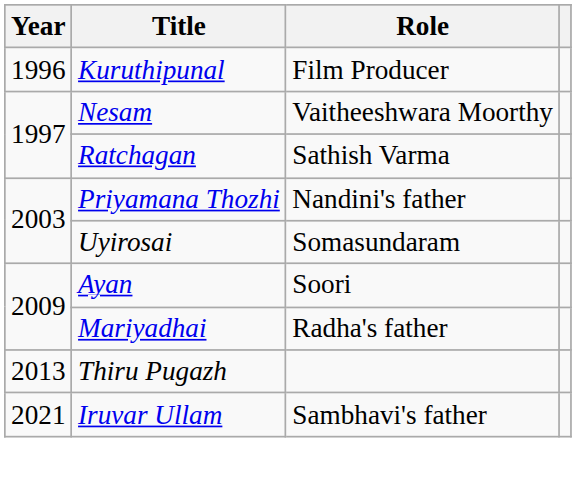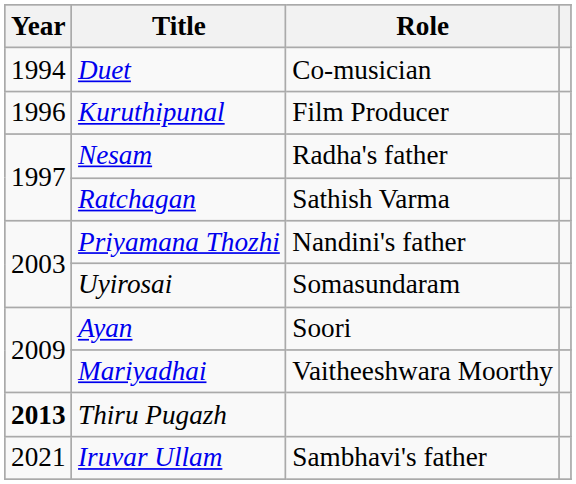+ row: 1994 | Duet | Co-musician
Nesam | Role: Vaitheeshwara Moorthy -> Radha's father
Mariyadhai | Role: Radha's father -> Vaitheeshwara Moorthy
Thiru Pugazh | Year: normal -> bold
